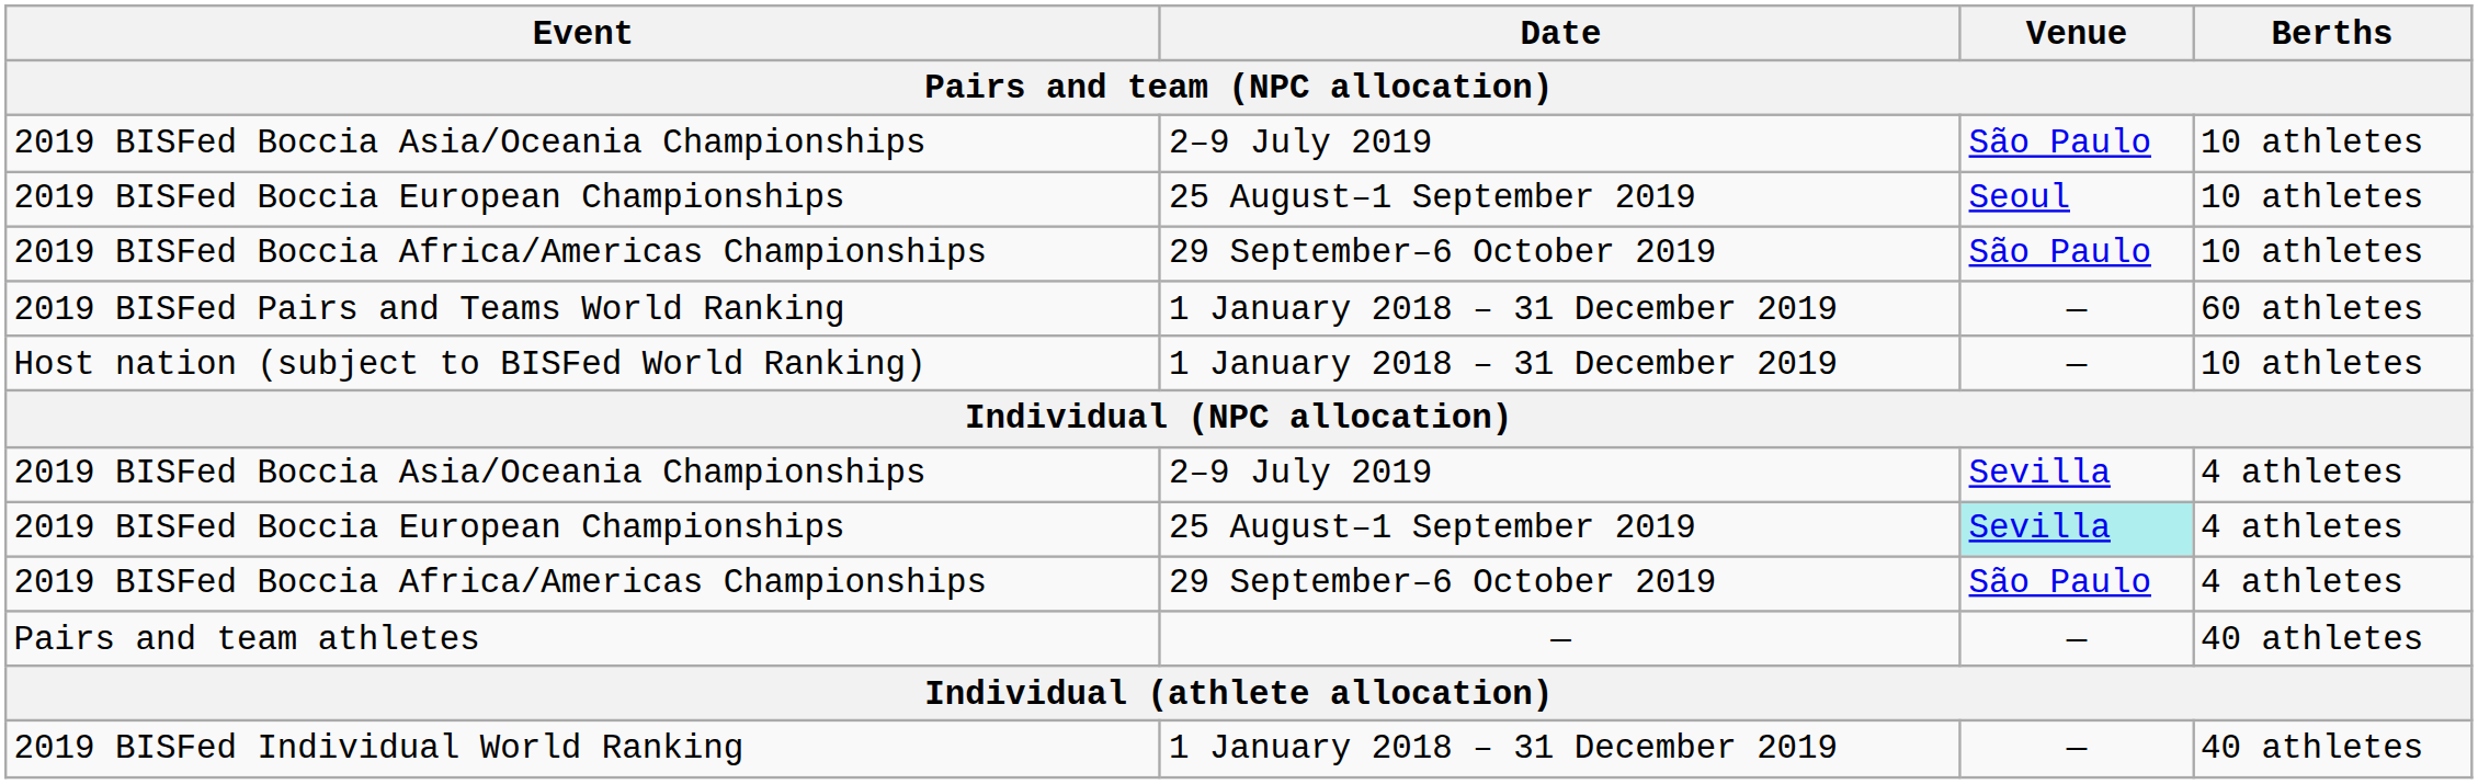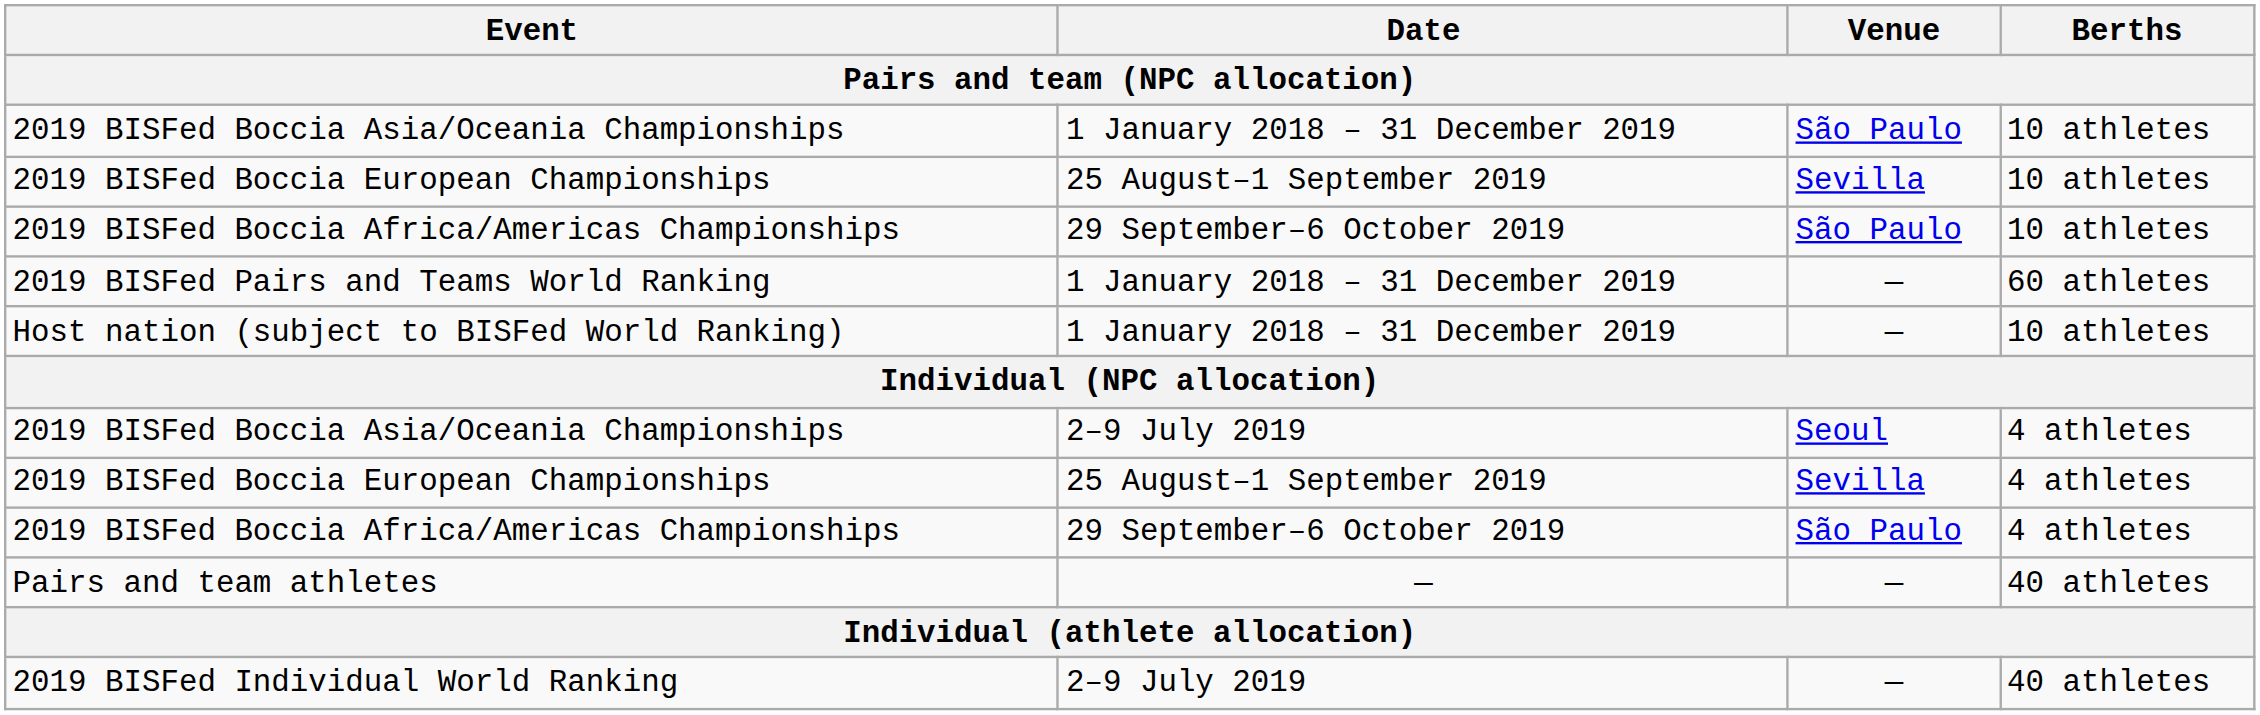2019 BISFed Boccia Asia/Oceania Championships / 10 athletes | Date: 2–9 July 2019 -> 1 January 2018 – 31 December 2019
2019 BISFed Boccia European Championships / 10 athletes | Venue: Seoul -> Sevilla
2019 BISFed Boccia Asia/Oceania Championships / 4 athletes | Venue: Sevilla -> Seoul
2019 BISFed Boccia European Championships / 4 athletes | Venue: paleturquoise background -> no background
2019 BISFed Individual World Ranking | Date: 1 January 2018 – 31 December 2019 -> 2–9 July 2019
